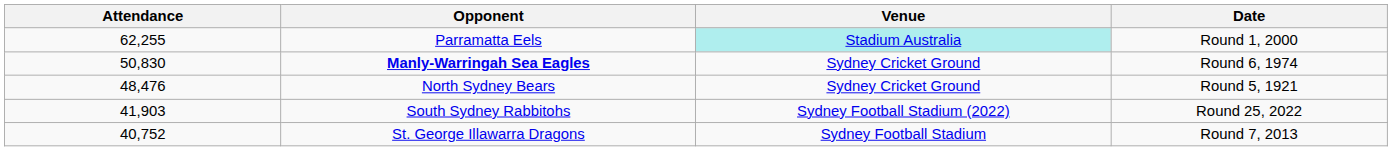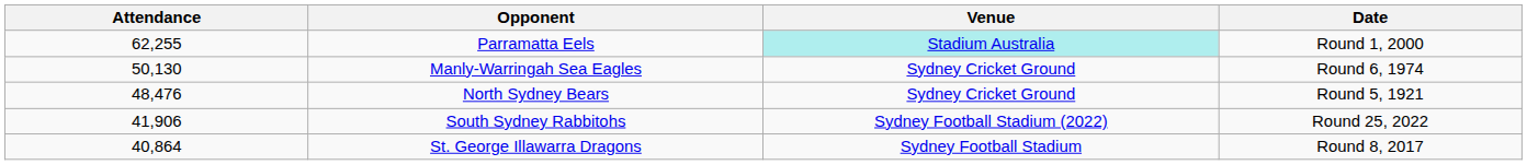Round 6, 1974 | Attendance: 50,830 -> 50,130
Round 6, 1974 | Opponent: bold -> normal
Round 25, 2022 | Attendance: 41,903 -> 41,906
+ row: 40,864 | St. George Illawarra Dragons | Sydney Football Stadium | Round 8, 2017
- row: 40,752 | St. George Illawarra Dragons | Sydney Football Stadium | Round 7, 2013
